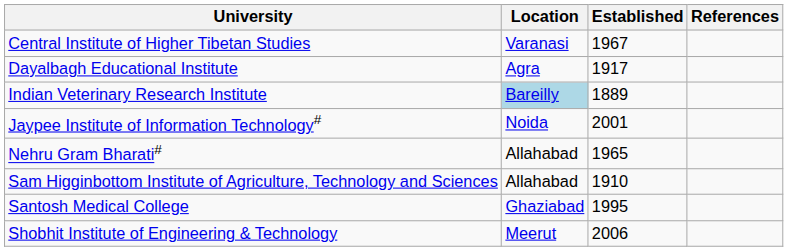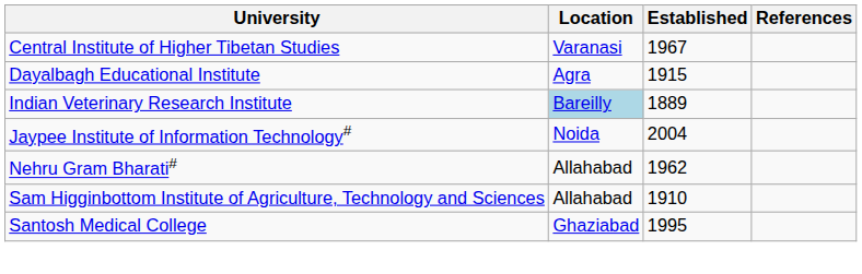Dayalbagh Educational Institute | Established: 1917 -> 1915
Jaypee Institute of Information Technology# | Established: 2001 -> 2004
Nehru Gram Bharati# | Established: 1965 -> 1962
- row: Shobhit Institute of Engineering & Technology | Meerut | 2006
